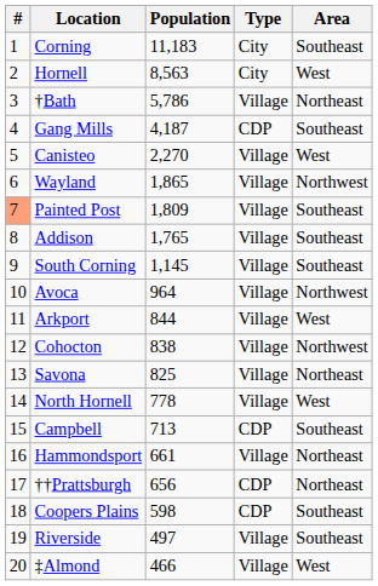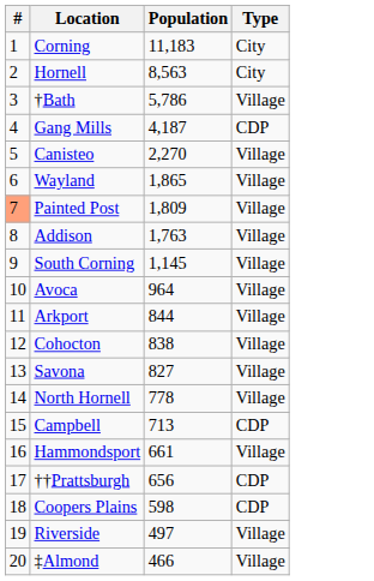- column: Area | Southeast | West | Northeast | Southeast | West | Northwest | Southeast | Southeast | Southeast | Northwest | West | Northwest | Northeast | West | Southeast | Northeast | Northeast | Southeast | Southeast | West
Addison | Population: 1,765 -> 1,763
Savona | Population: 825 -> 827
